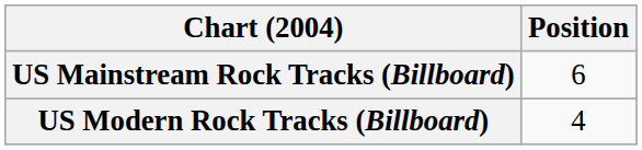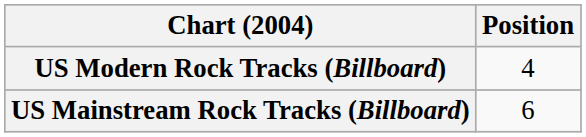rows swapped: US Mainstream Rock Tracks (Billboard) <-> US Modern Rock Tracks (Billboard)
